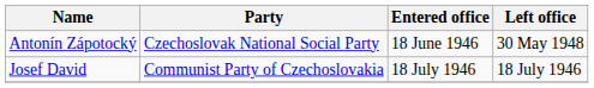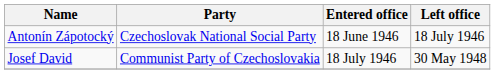Antonín Zápotocký | Left office: 30 May 1948 -> 18 July 1946
Josef David | Left office: 18 July 1946 -> 30 May 1948
